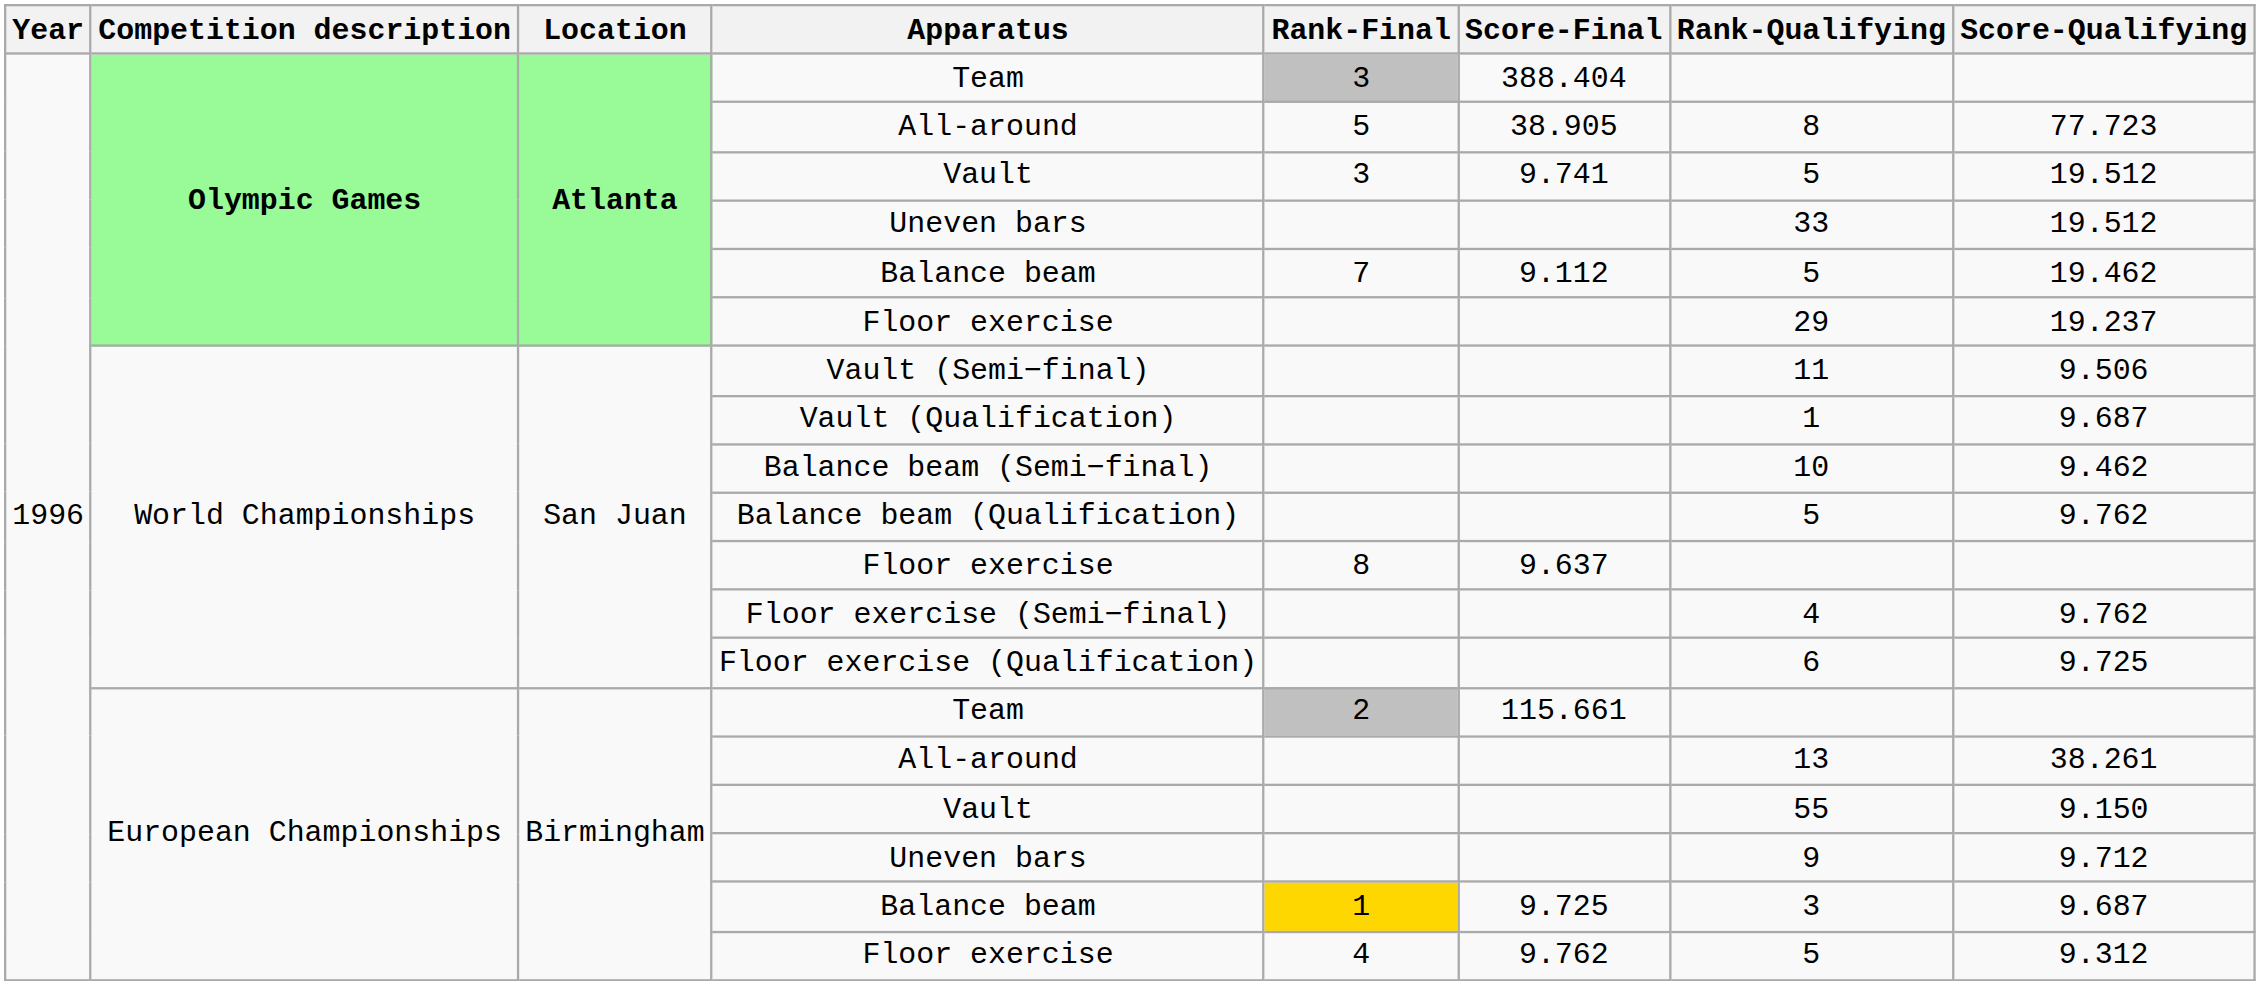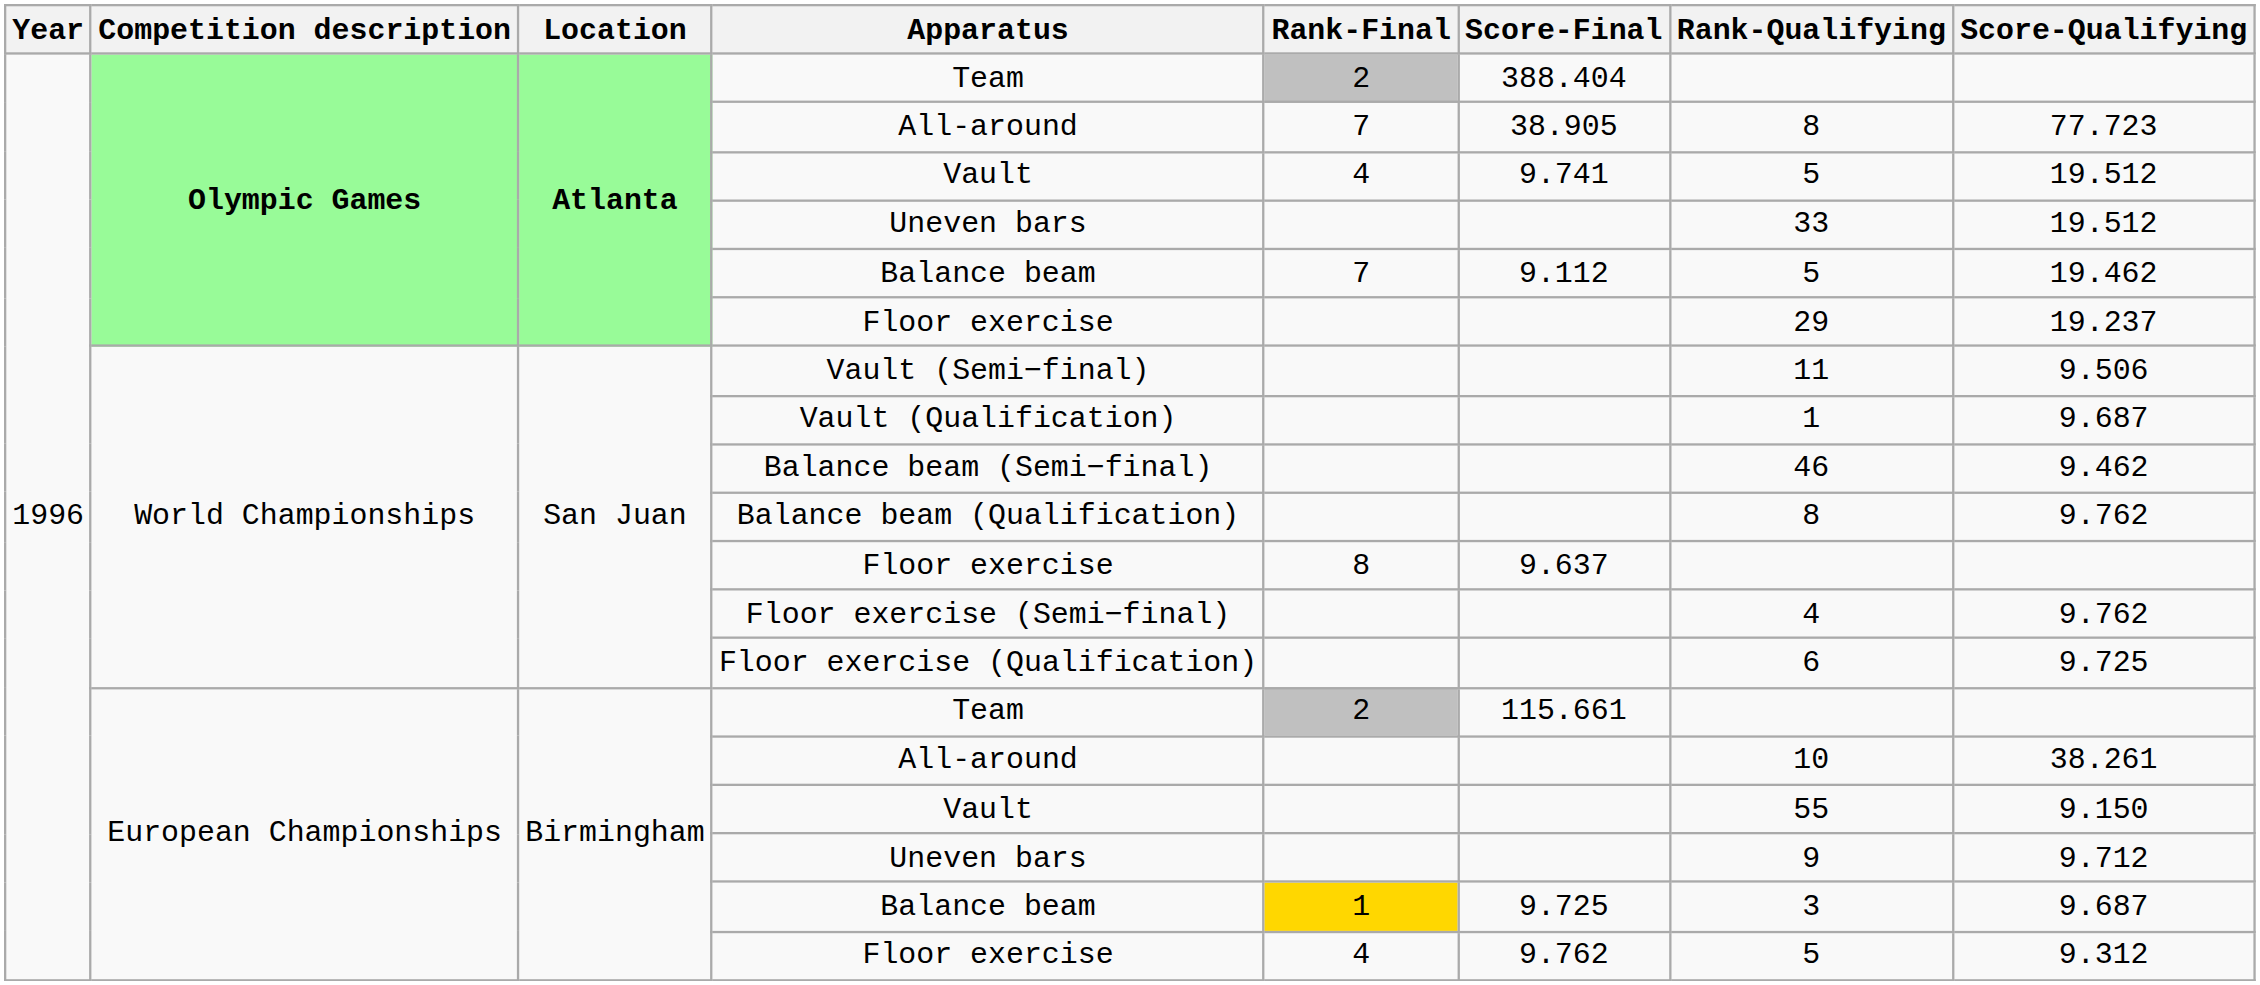Olympic Games / Team | Rank-Final: 3 -> 2
Olympic Games / All-around | Rank-Final: 5 -> 7
Olympic Games / Vault | Rank-Final: 3 -> 4
Balance beam (Semi−final) | Rank-Qualifying: 10 -> 46
Balance beam (Qualification) | Rank-Qualifying: 5 -> 8
European Championships / All-around | Rank-Qualifying: 13 -> 10
